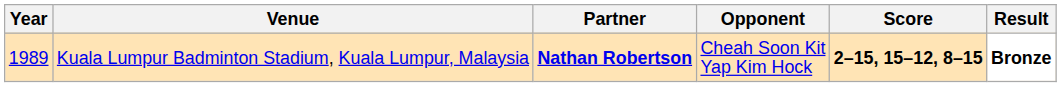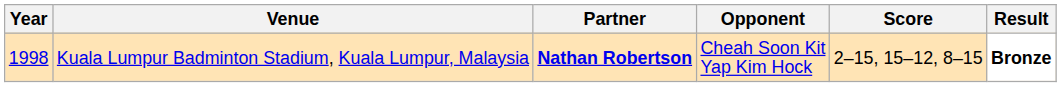Kuala Lumpur Badminton Stadium, Kuala Lumpur, Malaysia | Year: 1989 -> 1998
Kuala Lumpur Badminton Stadium, Kuala Lumpur, Malaysia | Score: bold -> normal
